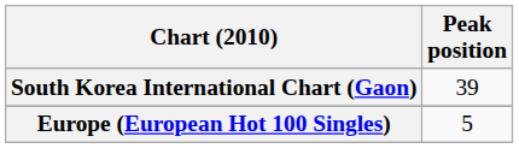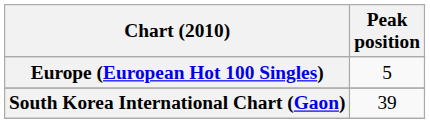rows swapped: Europe (European Hot 100 Singles) <-> South Korea International Chart (Gaon)
